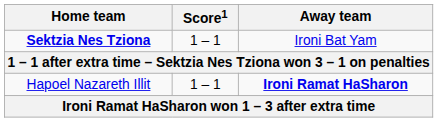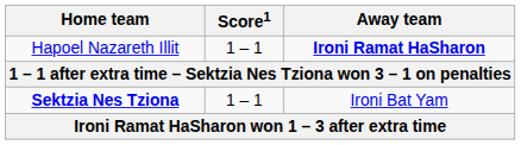rows swapped: Sektzia Nes Tziona <-> Hapoel Nazareth Illit
